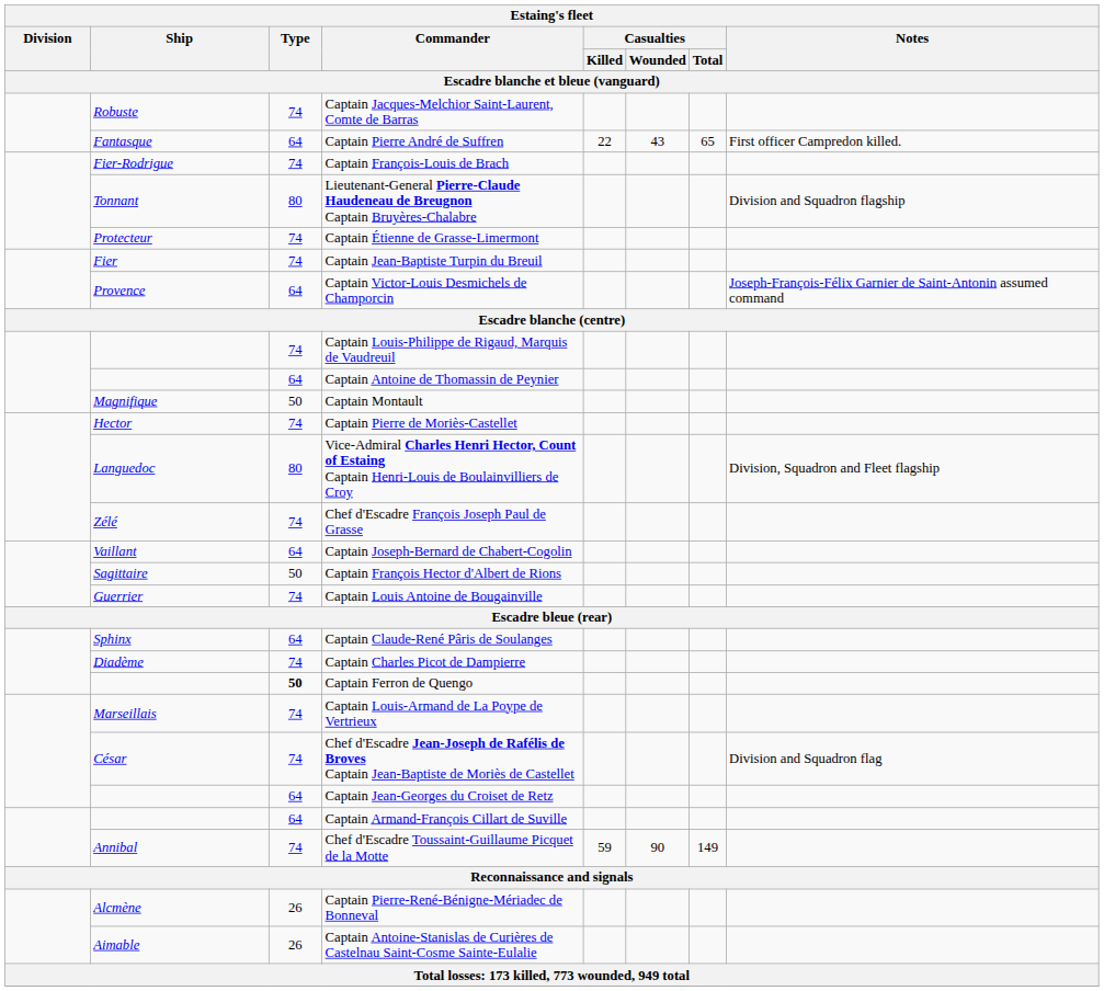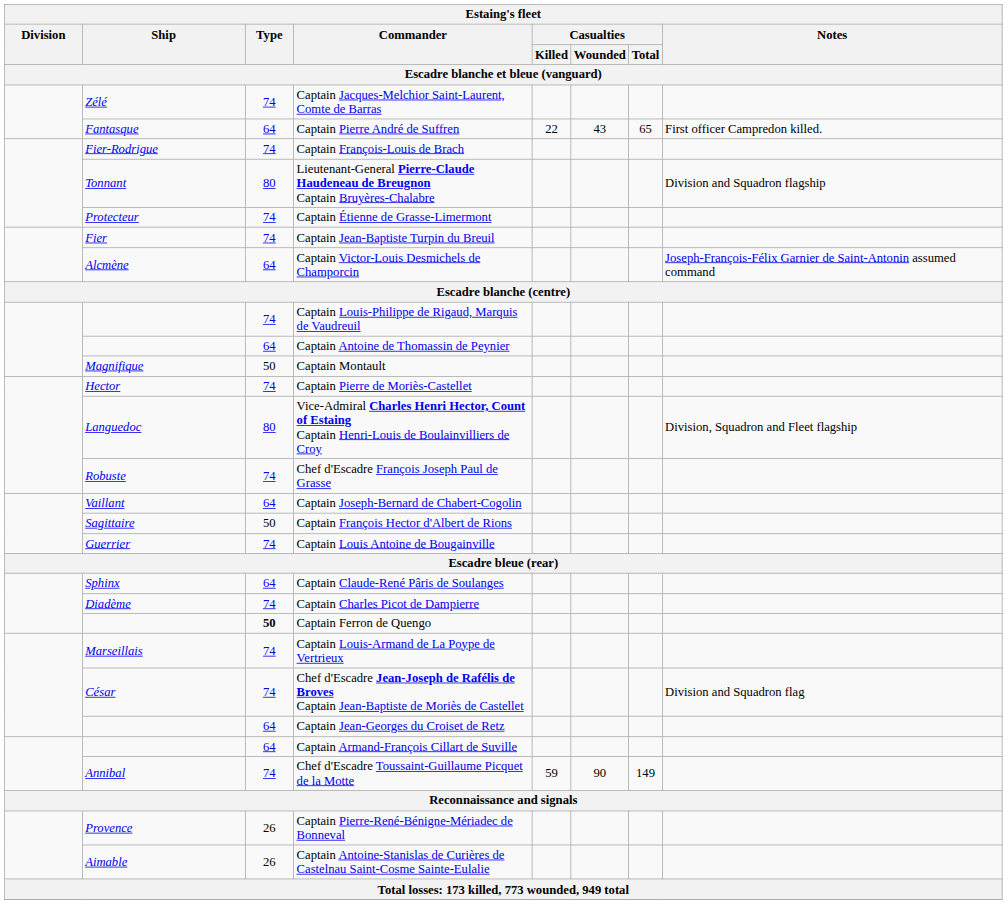Captain Jacques-Melchior Saint-Laurent, Comte de Barras | Ship: Robuste -> Zélé
Captain Victor-Louis Desmichels de Champorcin | Ship: Provence -> Alcmène
Chef d'Escadre François Joseph Paul de Grasse | Ship: Zélé -> Robuste
Captain Pierre-René-Bénigne-Mériadec de Bonneval | Ship: Alcmène -> Provence
